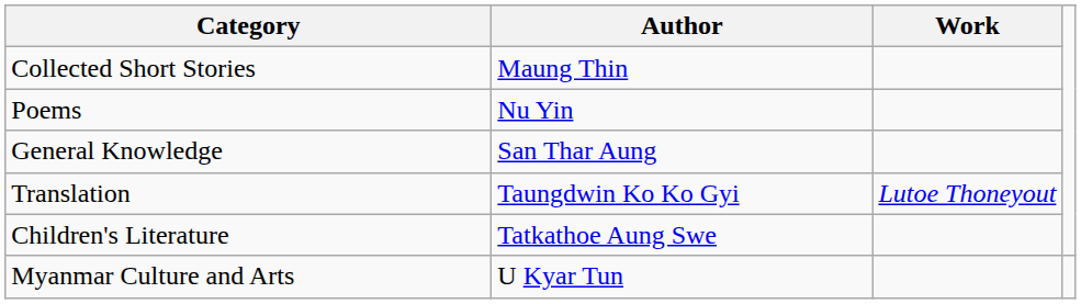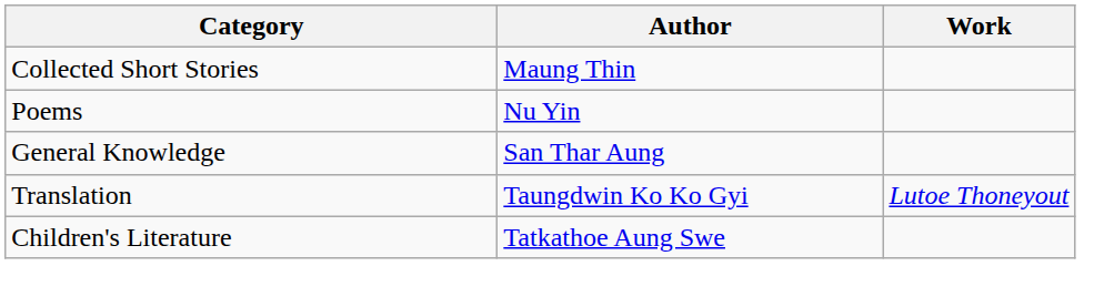- row: Myanmar Culture and Arts | U Kyar Tun
